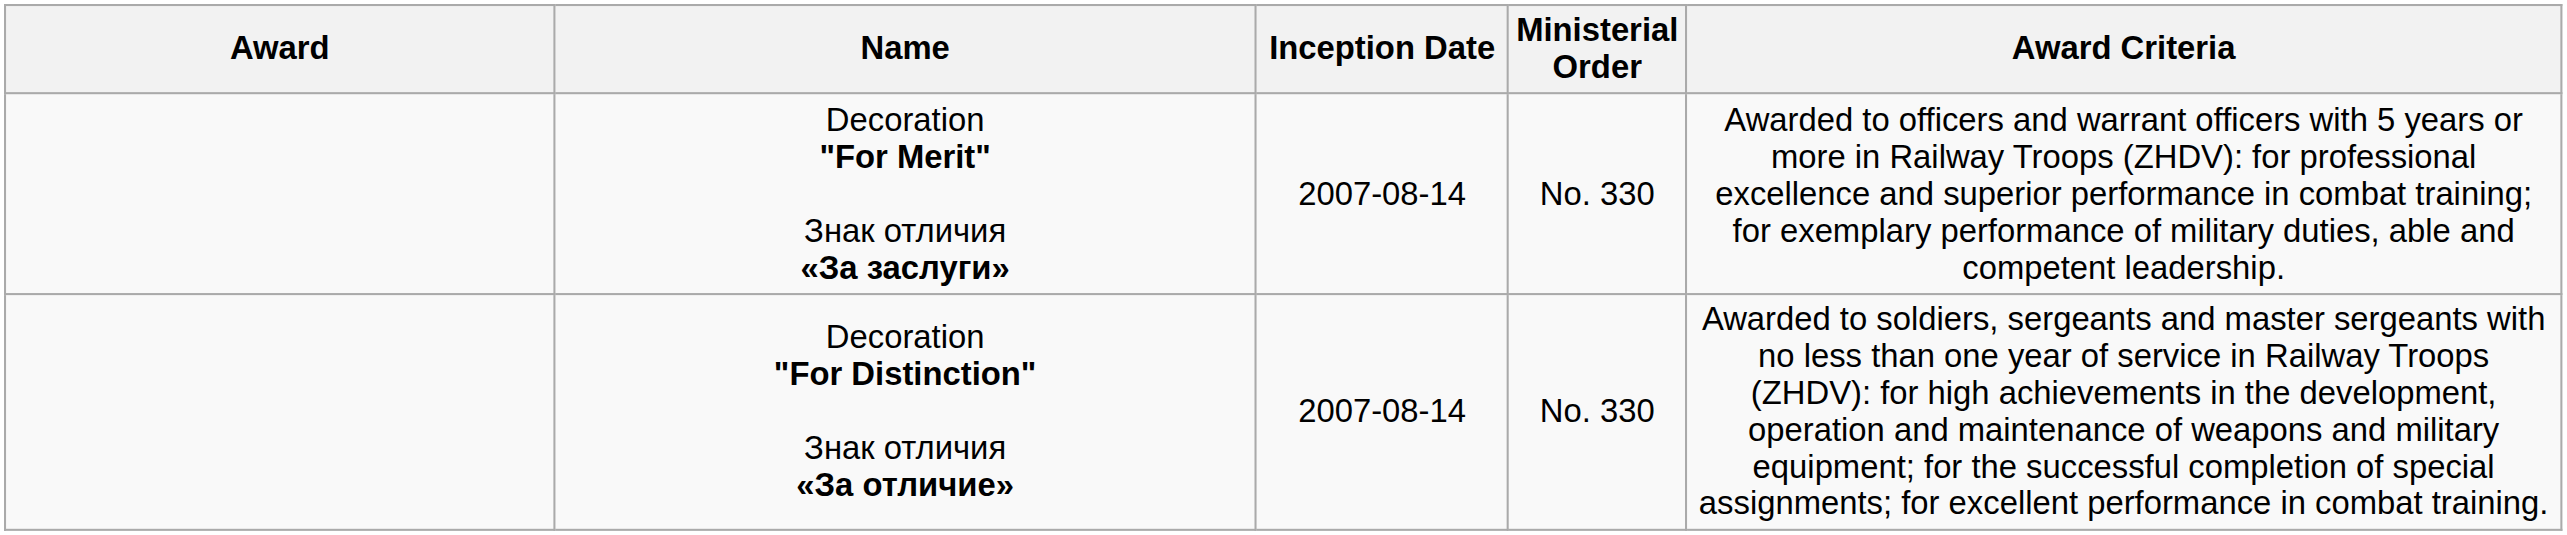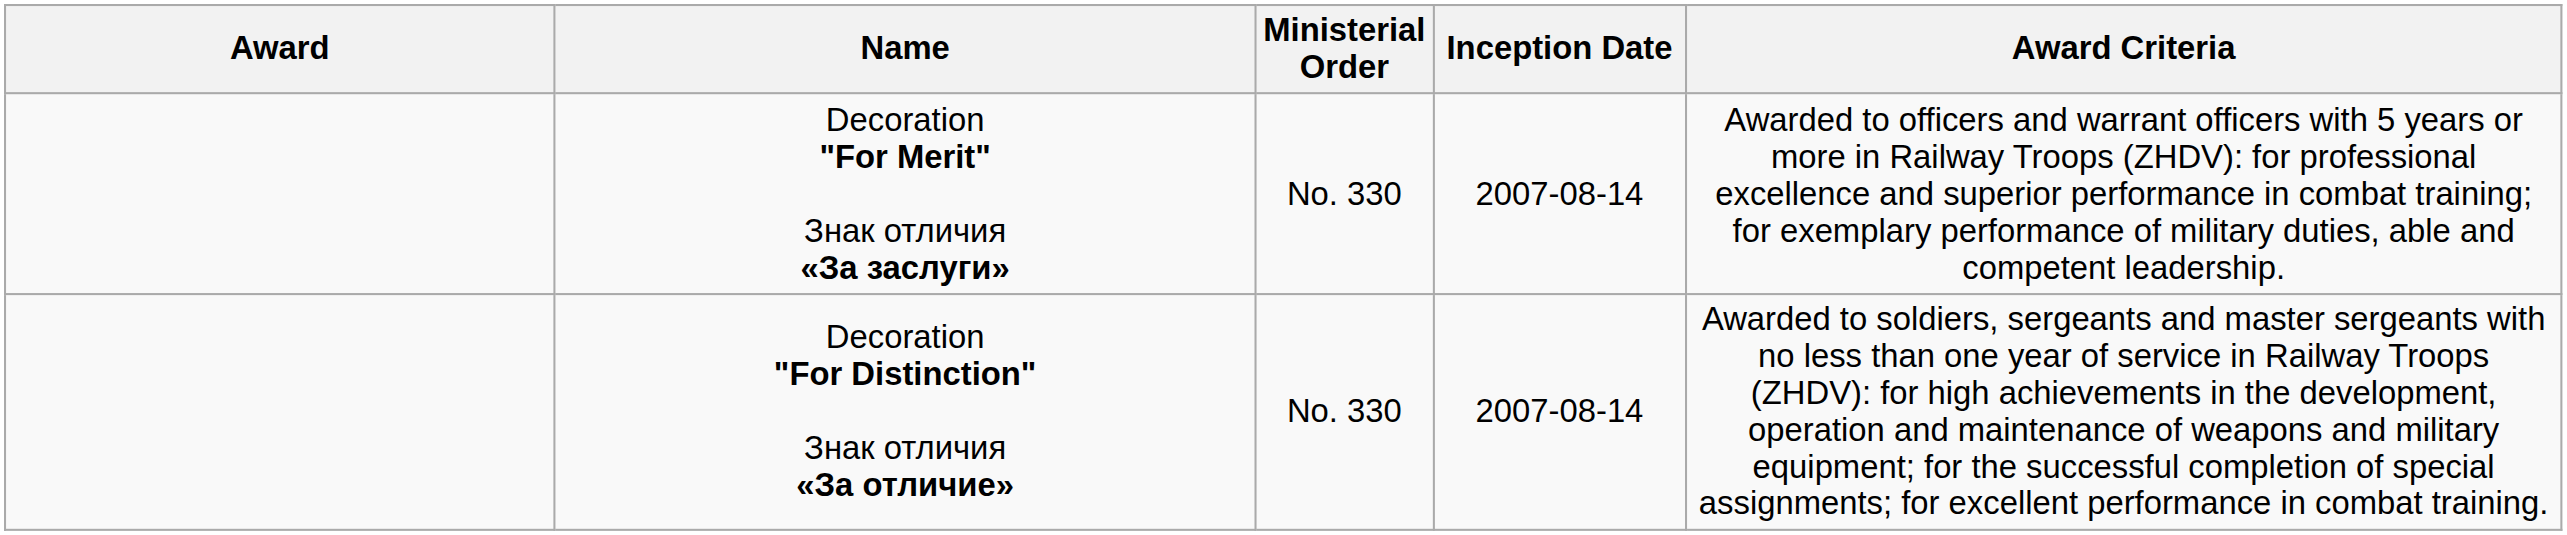columns swapped: Ministerial Order <-> Inception Date
